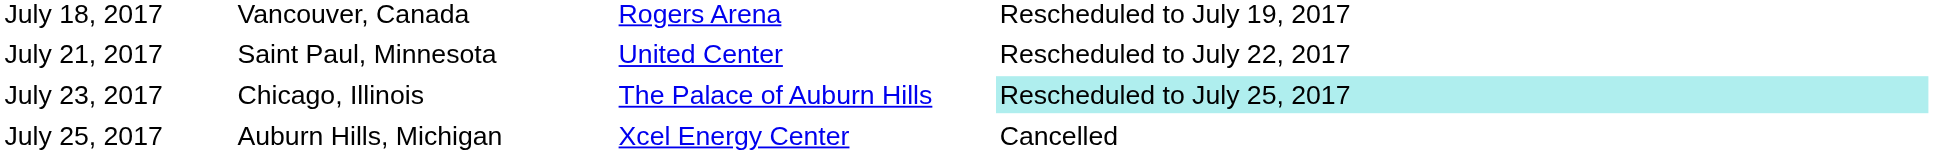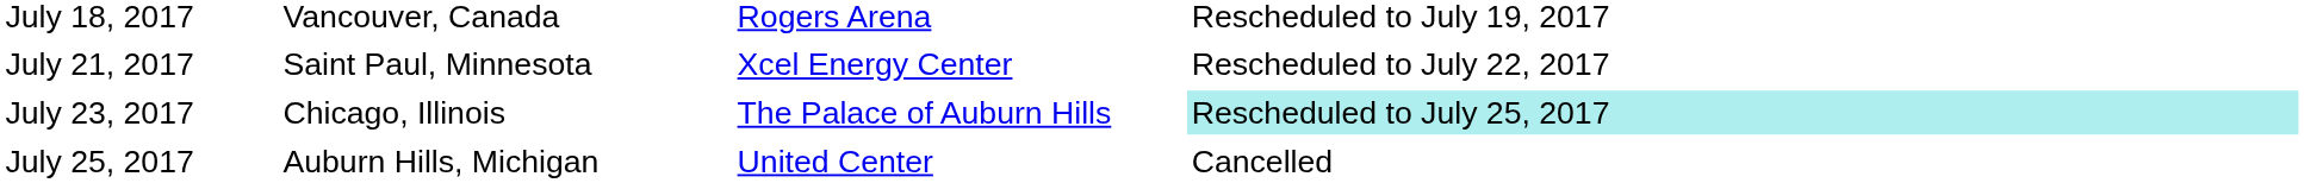July 21, 2017 | column 3: United Center -> Xcel Energy Center
July 25, 2017 | column 3: Xcel Energy Center -> United Center
